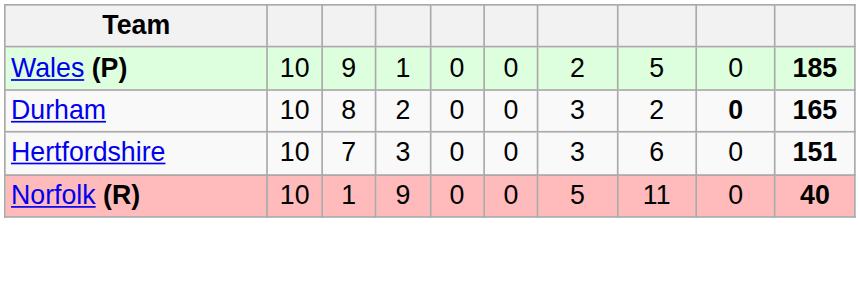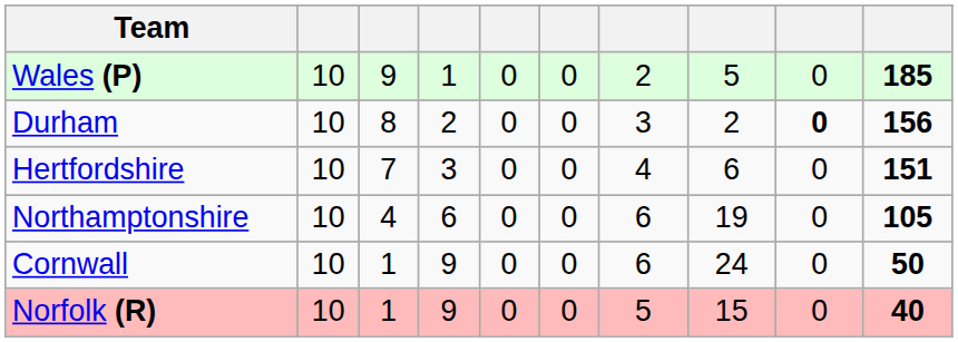Durham | column 10: 165 -> 156
Hertfordshire | column 7: 3 -> 4
+ row: Northamptonshire | 10 | 4 | 6 | 0 | 0 | 6 | 19 | 0 | 105
+ row: Cornwall | 10 | 1 | 9 | 0 | 0 | 6 | 24 | 0 | 50
Norfolk (R) | column 8: 11 -> 15
